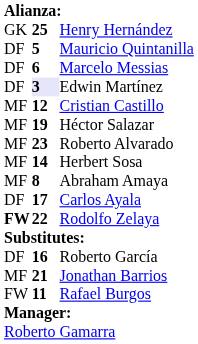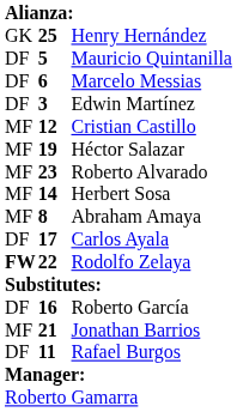Edwin Martínez | column 2: lavender background -> no background
Rafael Burgos | column 1: FW -> DF
